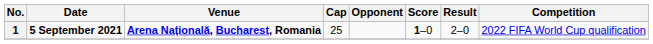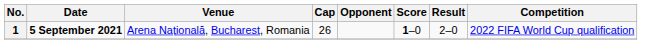1 | Venue: bold -> normal
1 | Cap: 25 -> 26
